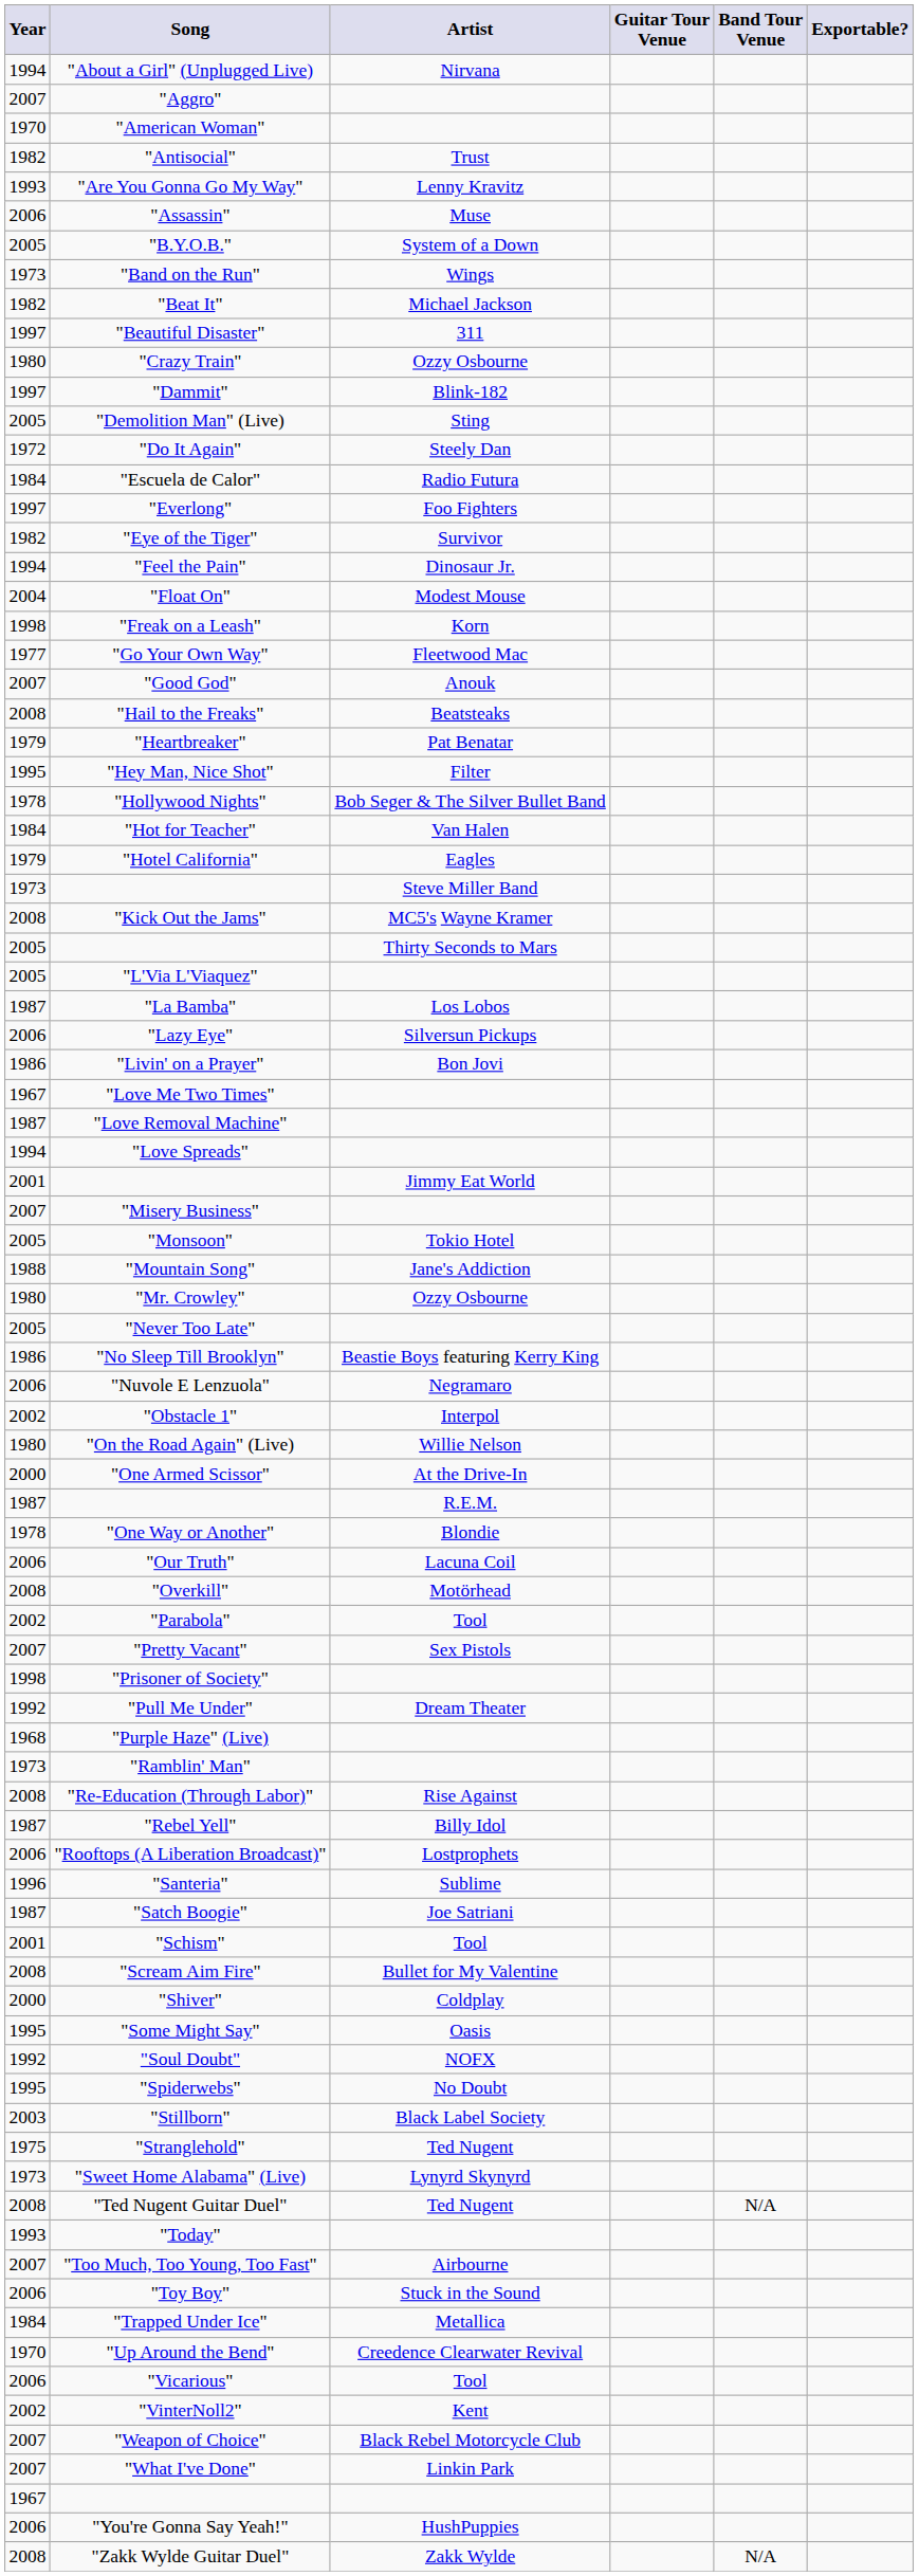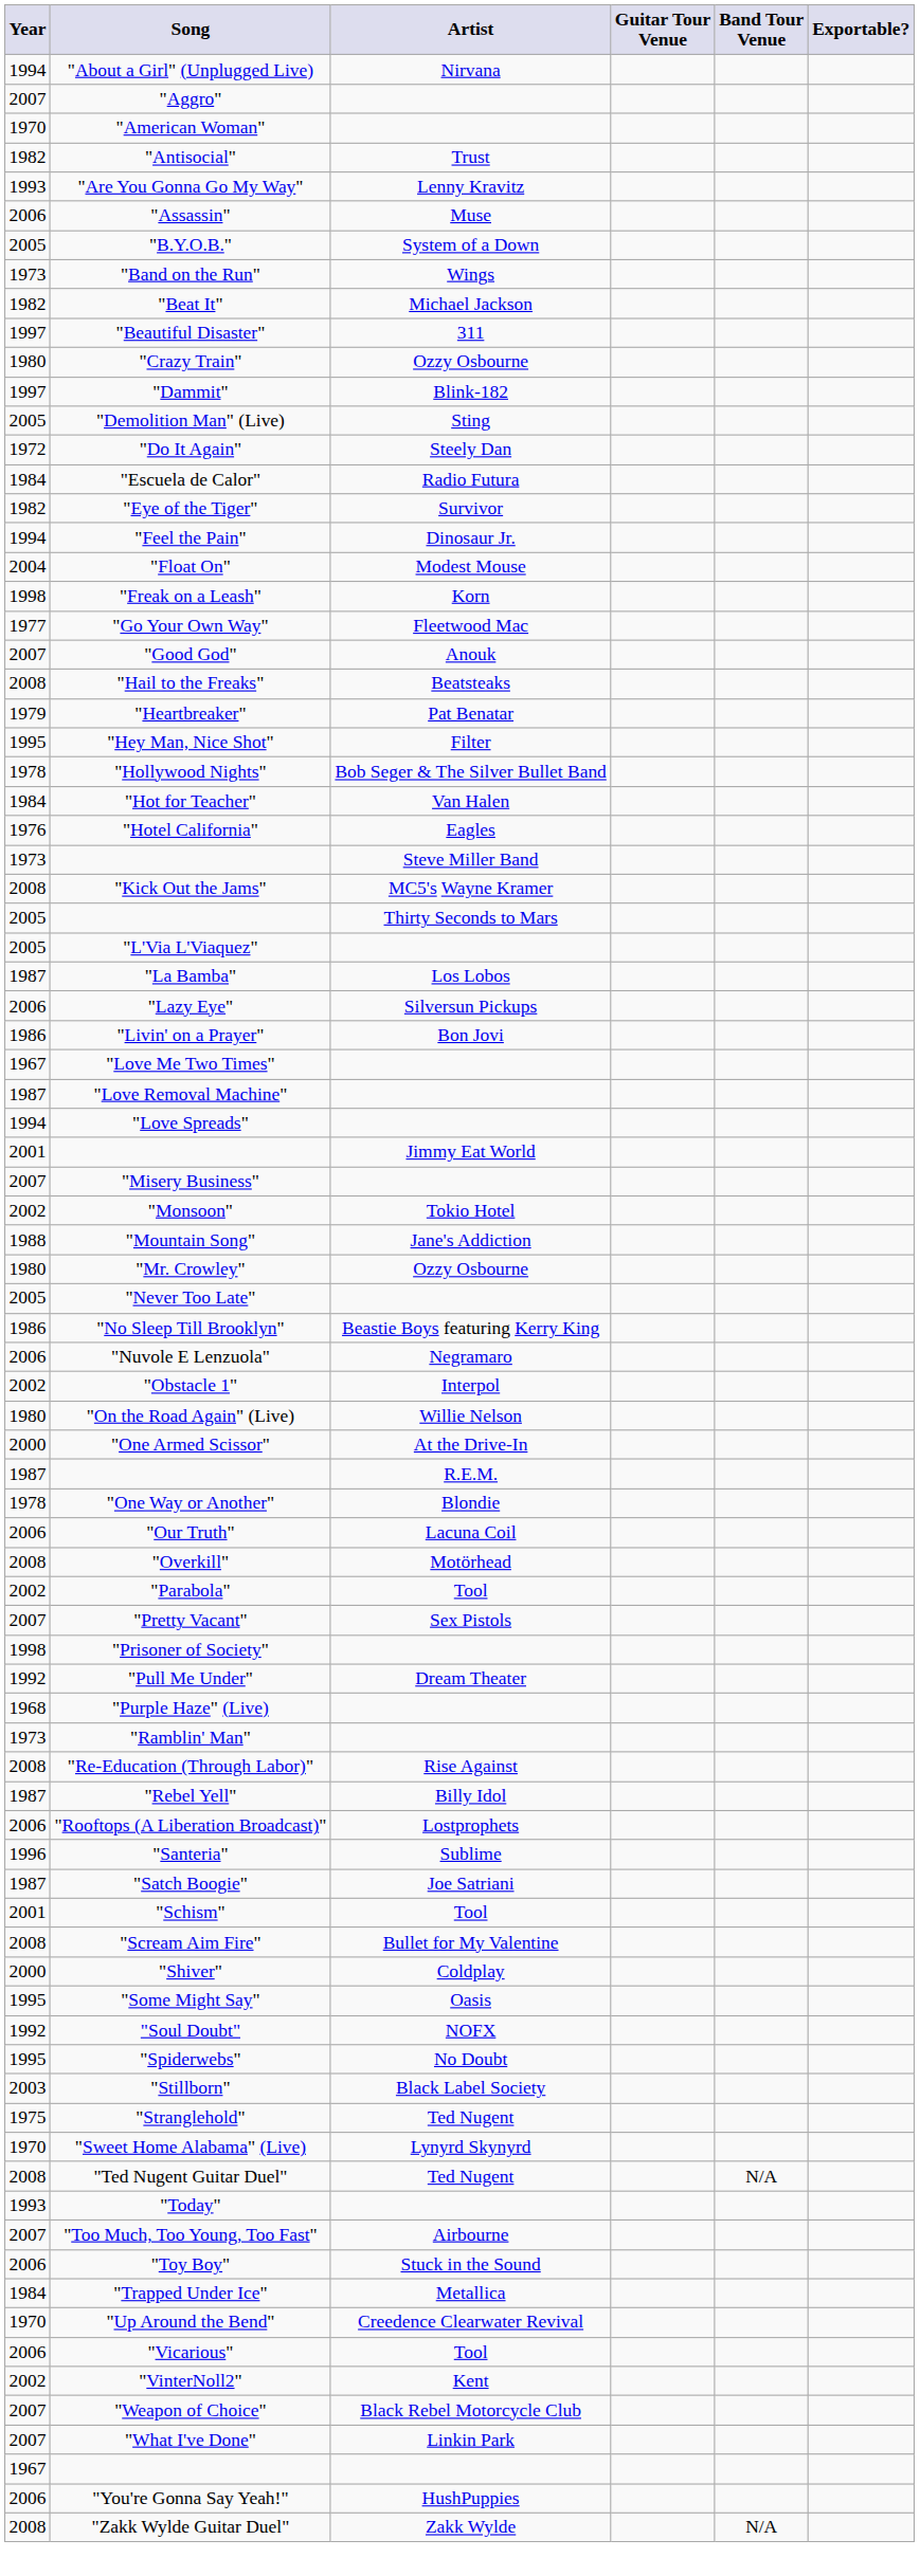- row: 1997 | "Everlong" | Foo Fighters
"Hotel California" | Year: 1979 -> 1976
"Monsoon" | Year: 2005 -> 2002
"Sweet Home Alabama" (Live) | Year: 1973 -> 1970
